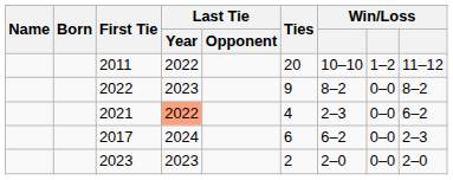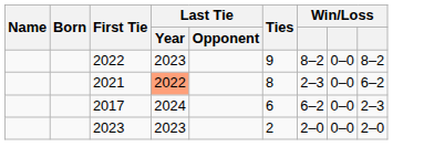- row: 2011 | 2022 | 20 | 10–10 | 1–2 | 11–12
2021 | Ties: 4 -> 8
